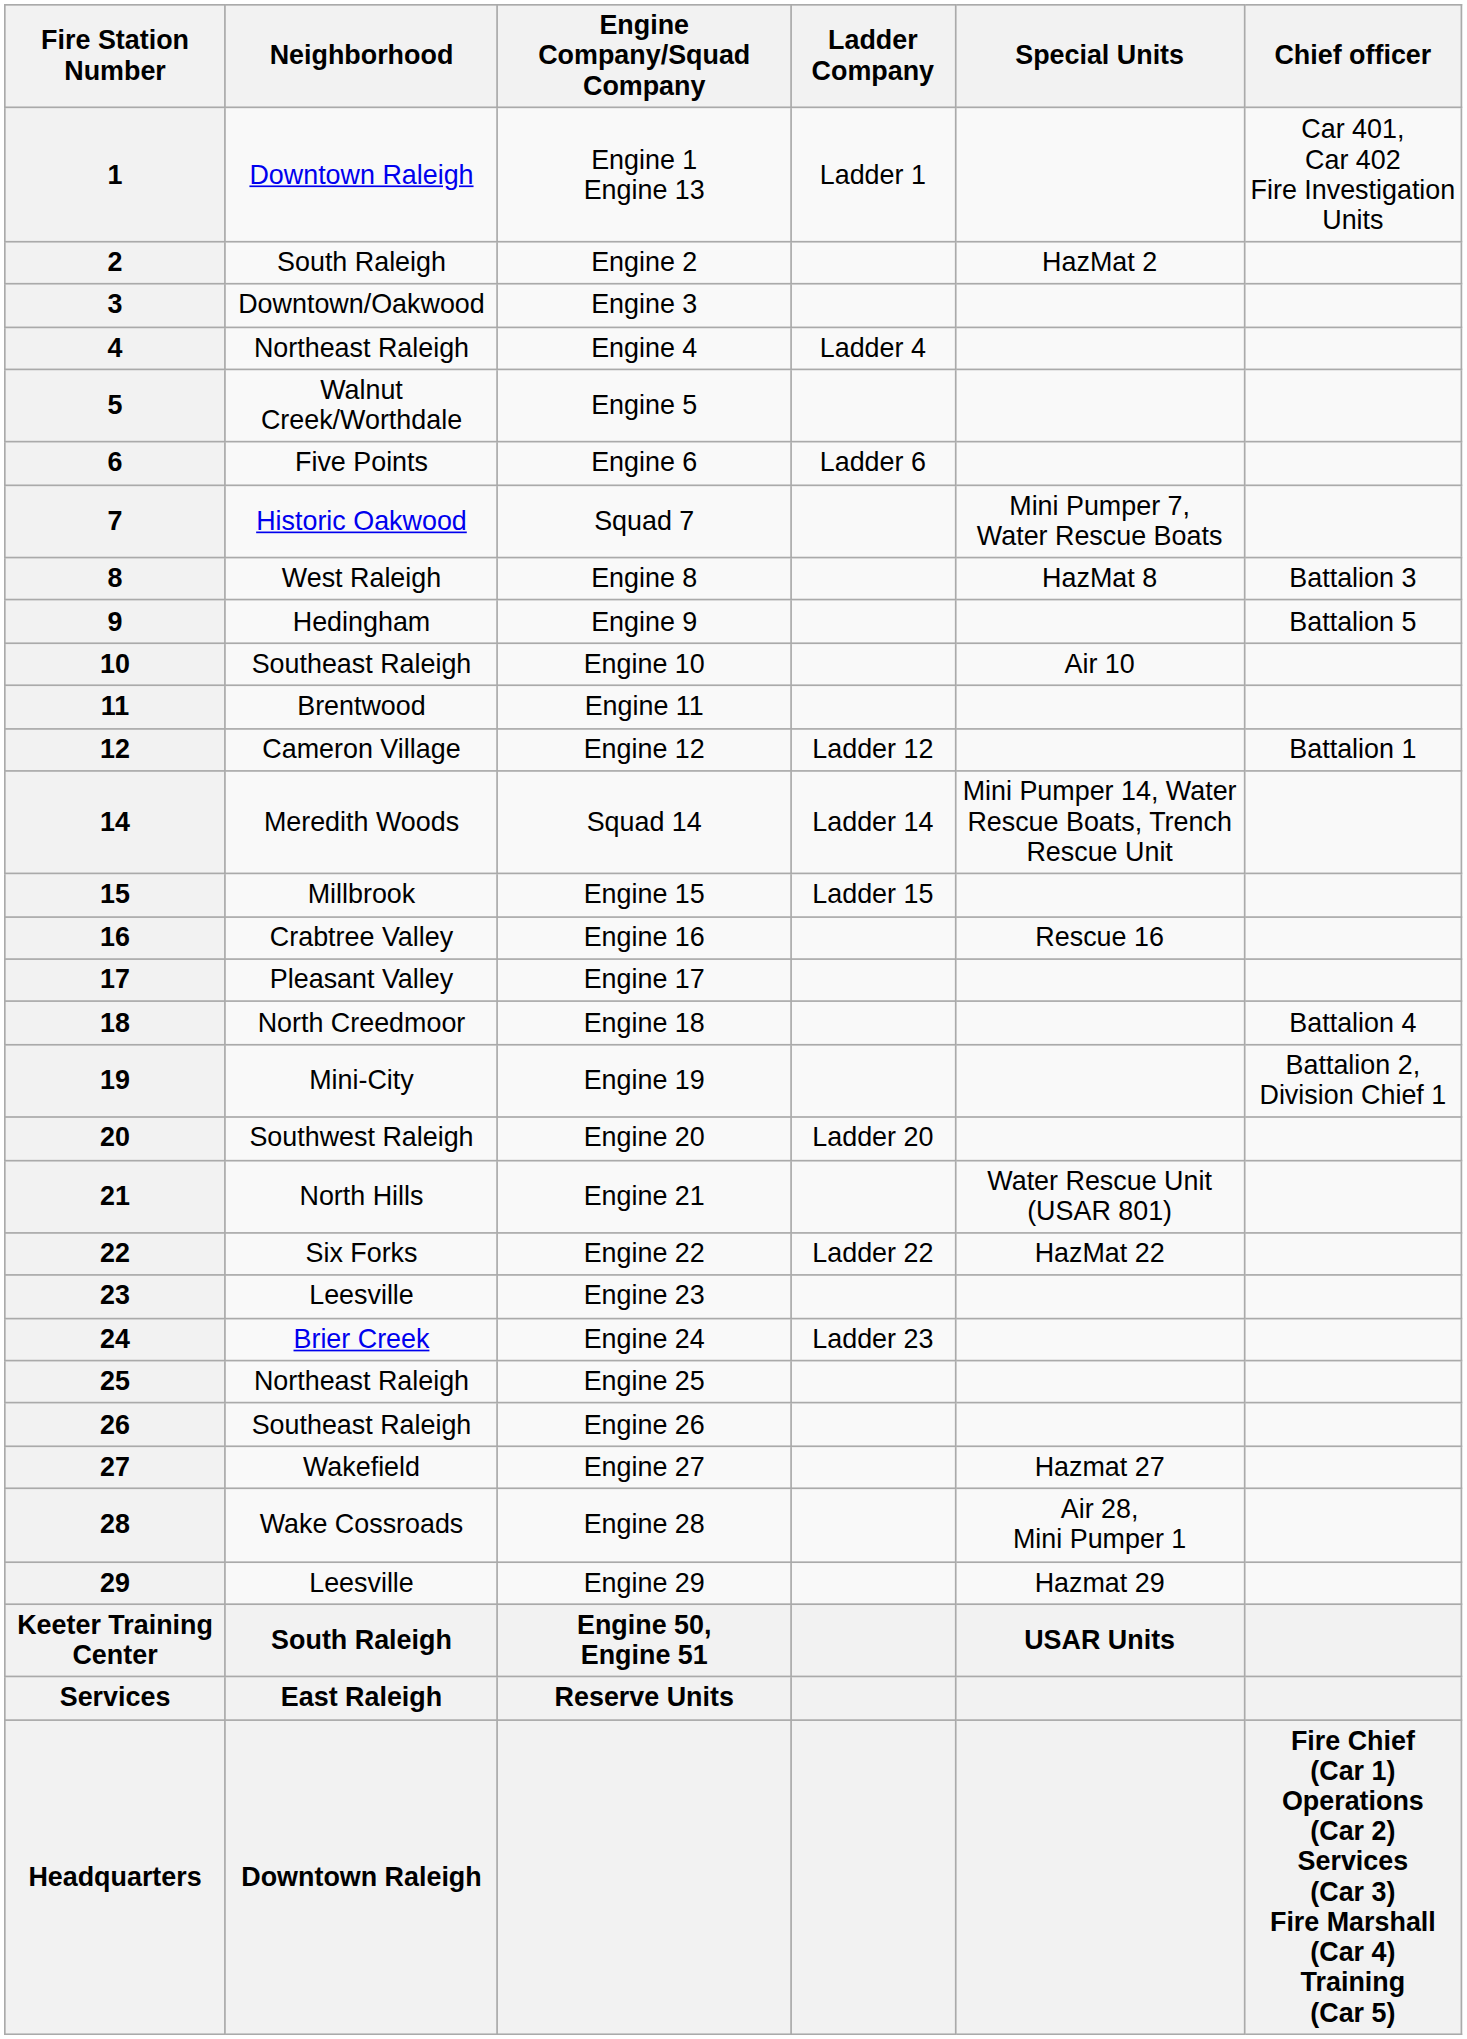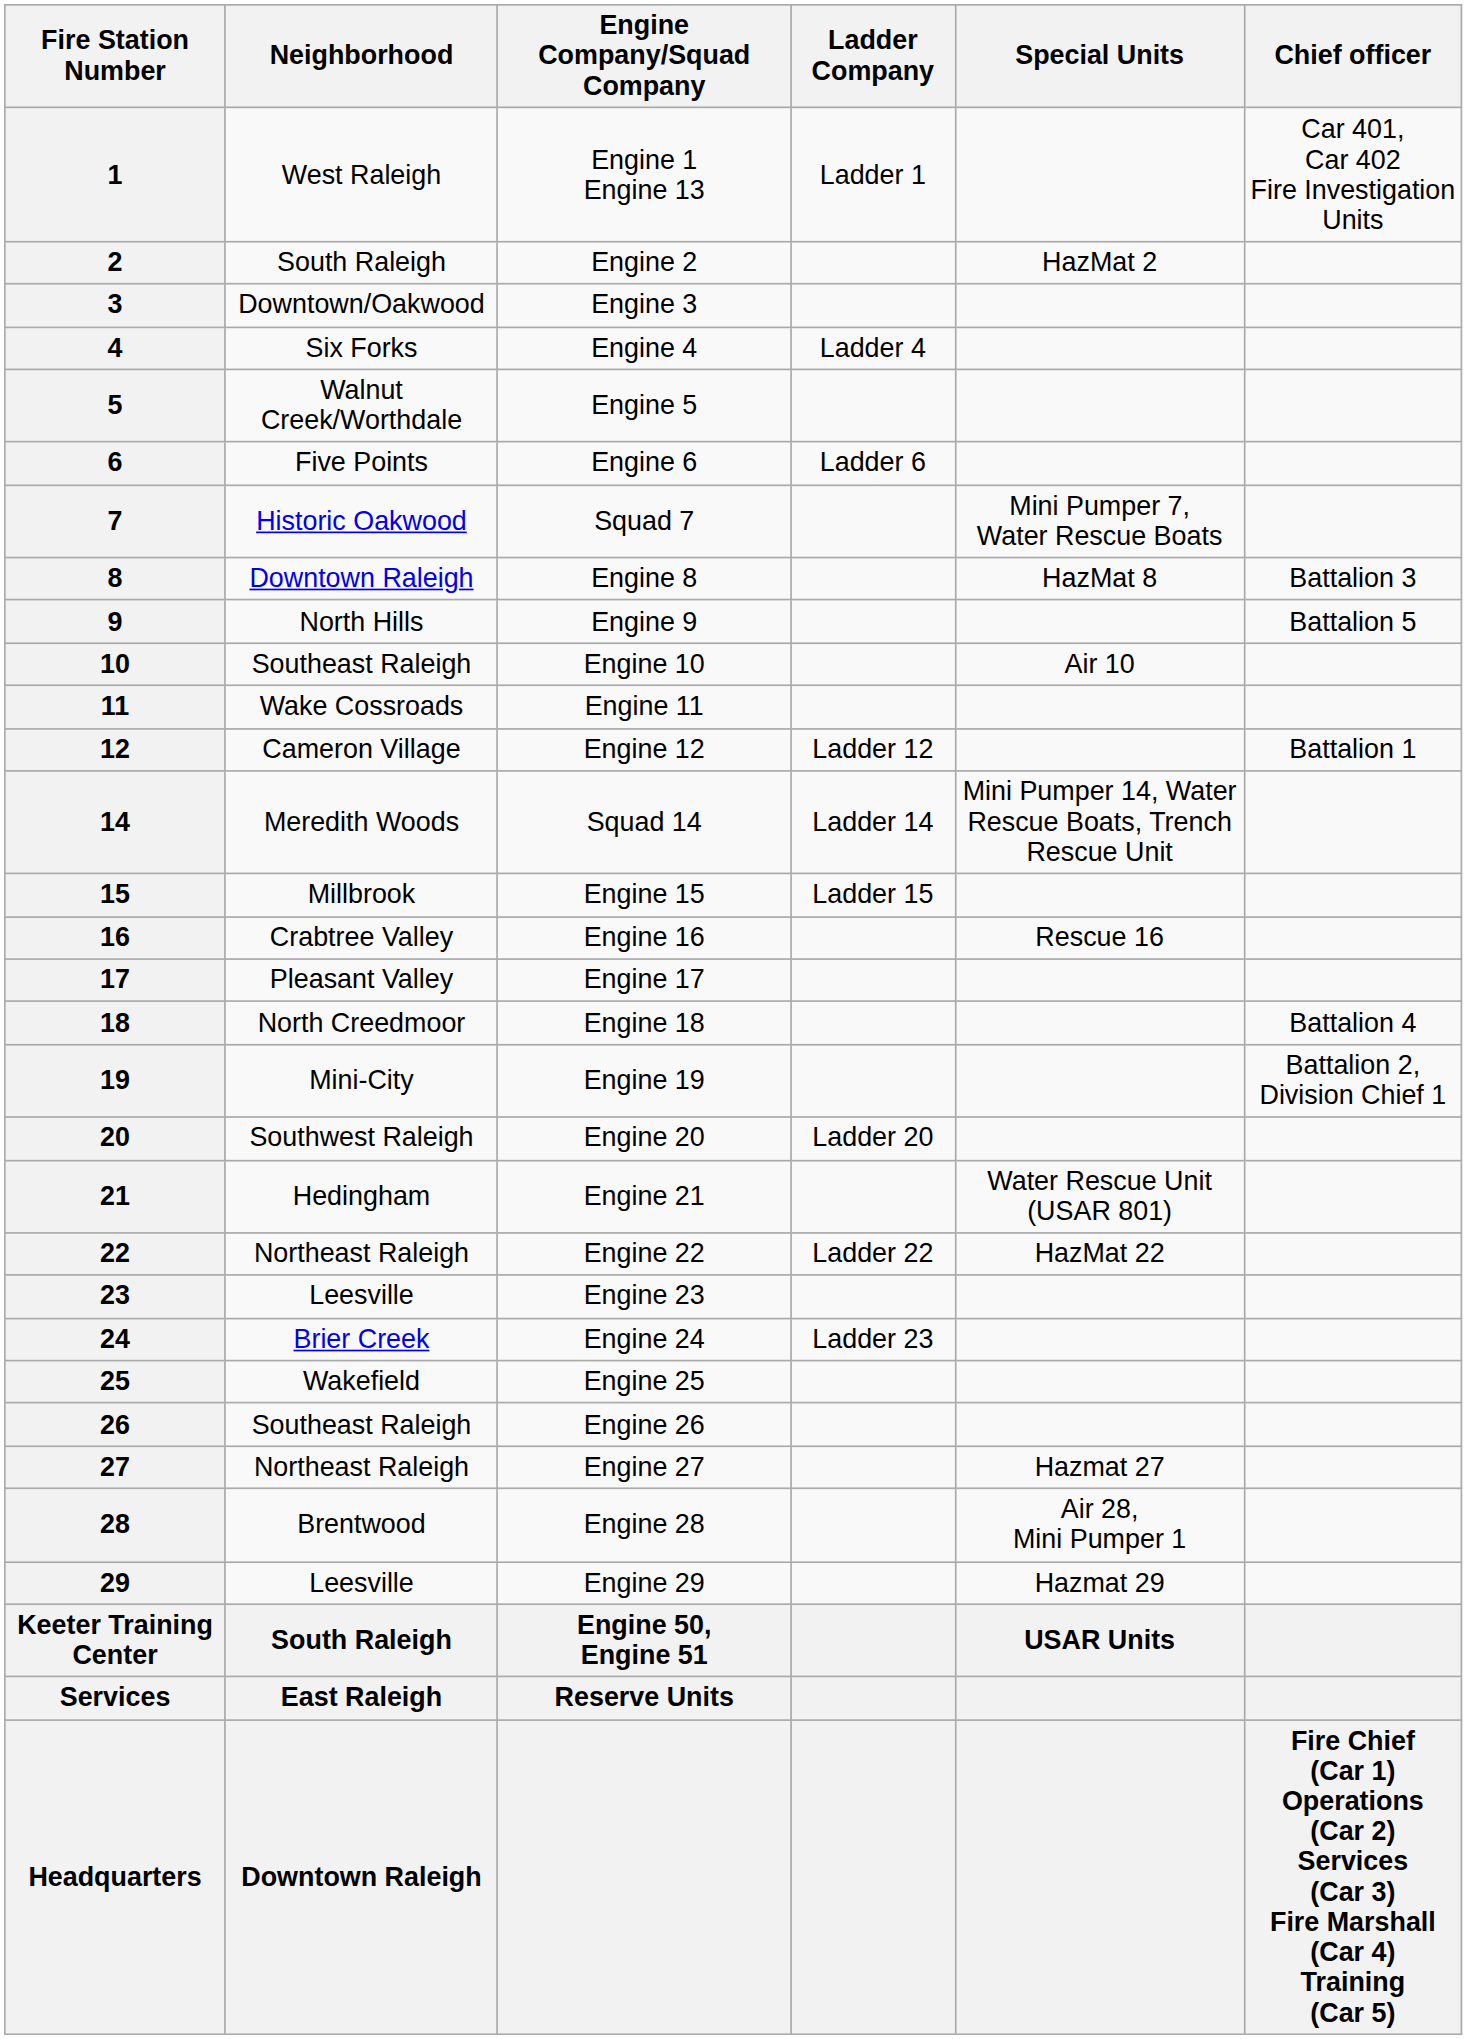1 | Neighborhood: Downtown Raleigh -> West Raleigh
4 | Neighborhood: Northeast Raleigh -> Six Forks
8 | Neighborhood: West Raleigh -> Downtown Raleigh
9 | Neighborhood: Hedingham -> North Hills
11 | Neighborhood: Brentwood -> Wake Cossroads
21 | Neighborhood: North Hills -> Hedingham
22 | Neighborhood: Six Forks -> Northeast Raleigh
25 | Neighborhood: Northeast Raleigh -> Wakefield
27 | Neighborhood: Wakefield -> Northeast Raleigh
28 | Neighborhood: Wake Cossroads -> Brentwood
